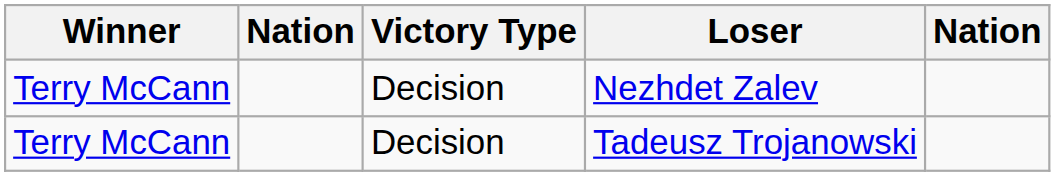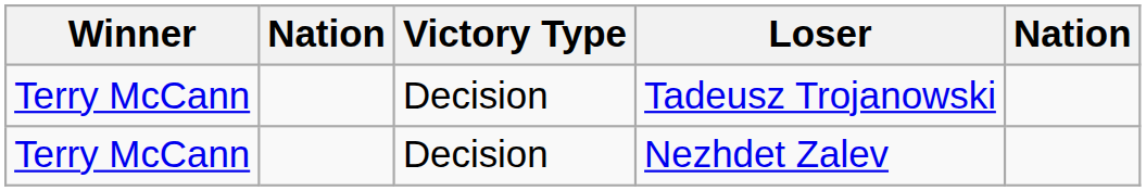rows swapped: Tadeusz Trojanowski <-> Nezhdet Zalev
